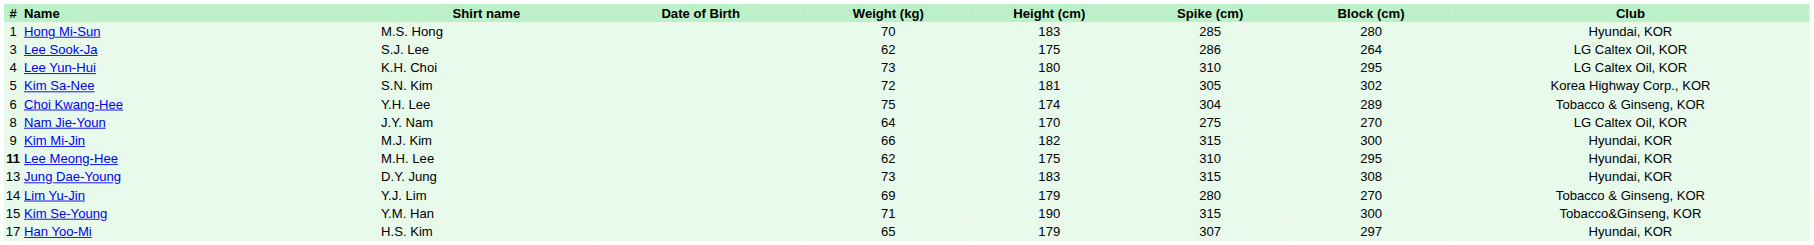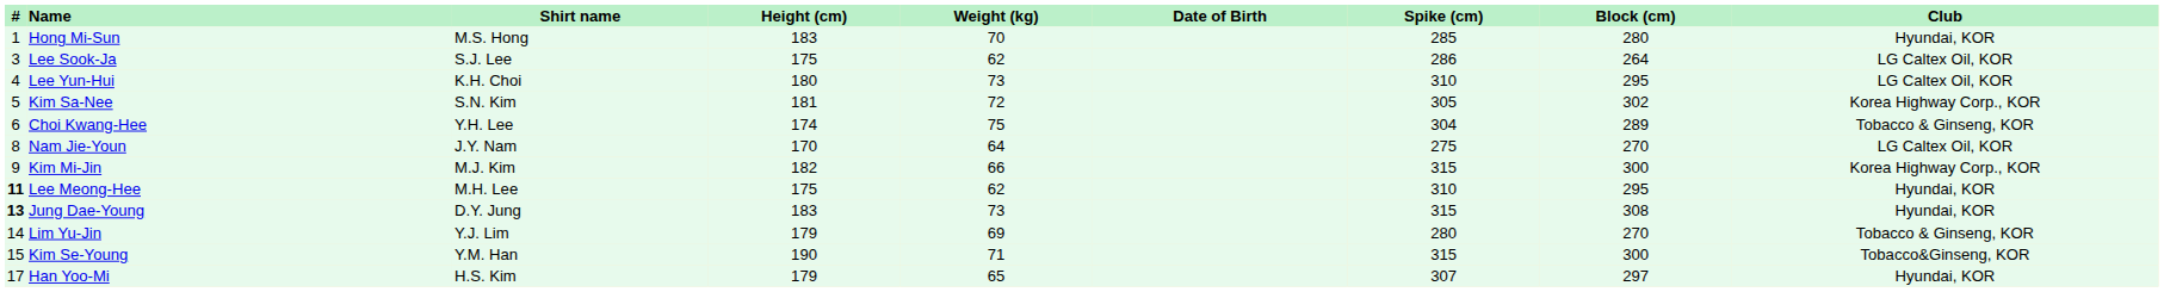columns swapped: Date of Birth <-> Height (cm)
Kim Mi-Jin | Club: Hyundai, KOR -> Korea Highway Corp., KOR
Jung Dae-Young | #: normal -> bold
